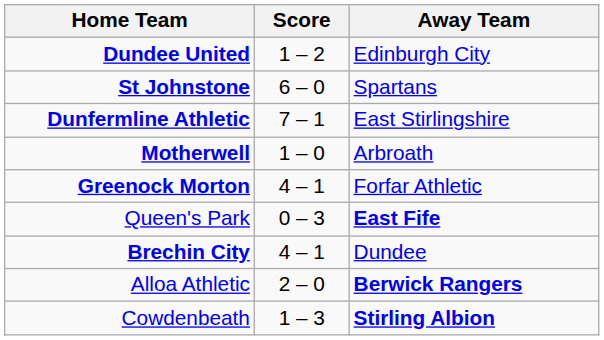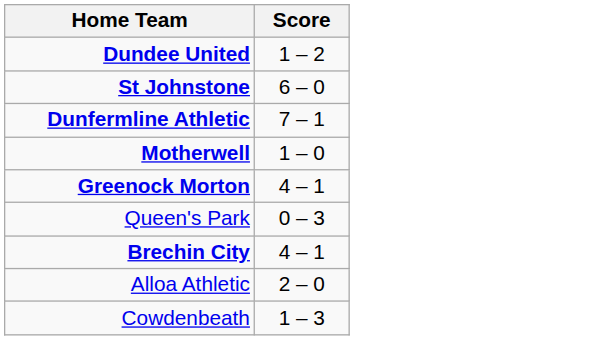- column: Away Team | Edinburgh City | Spartans | East Stirlingshire | Arbroath | Forfar Athletic | East Fife | Dundee | Berwick Rangers | Stirling Albion
